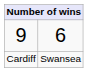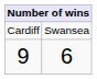rows swapped: Cardiff <-> 9
